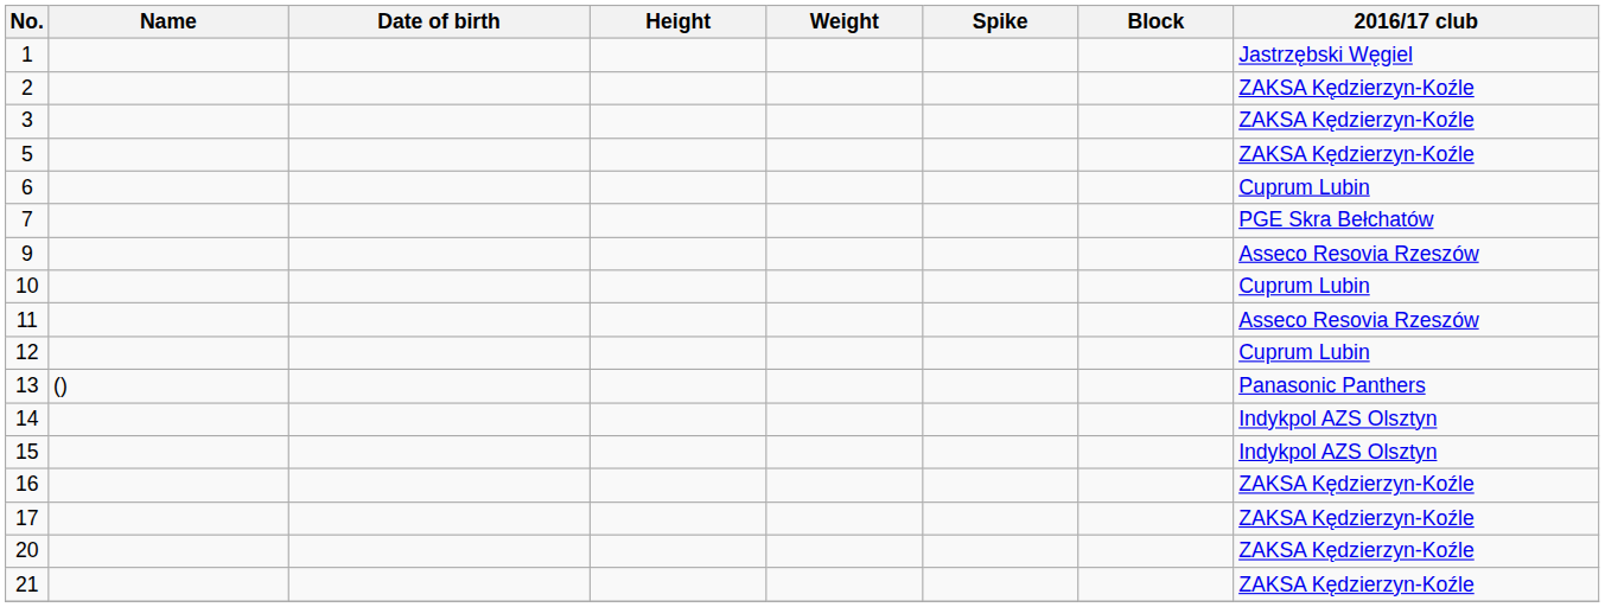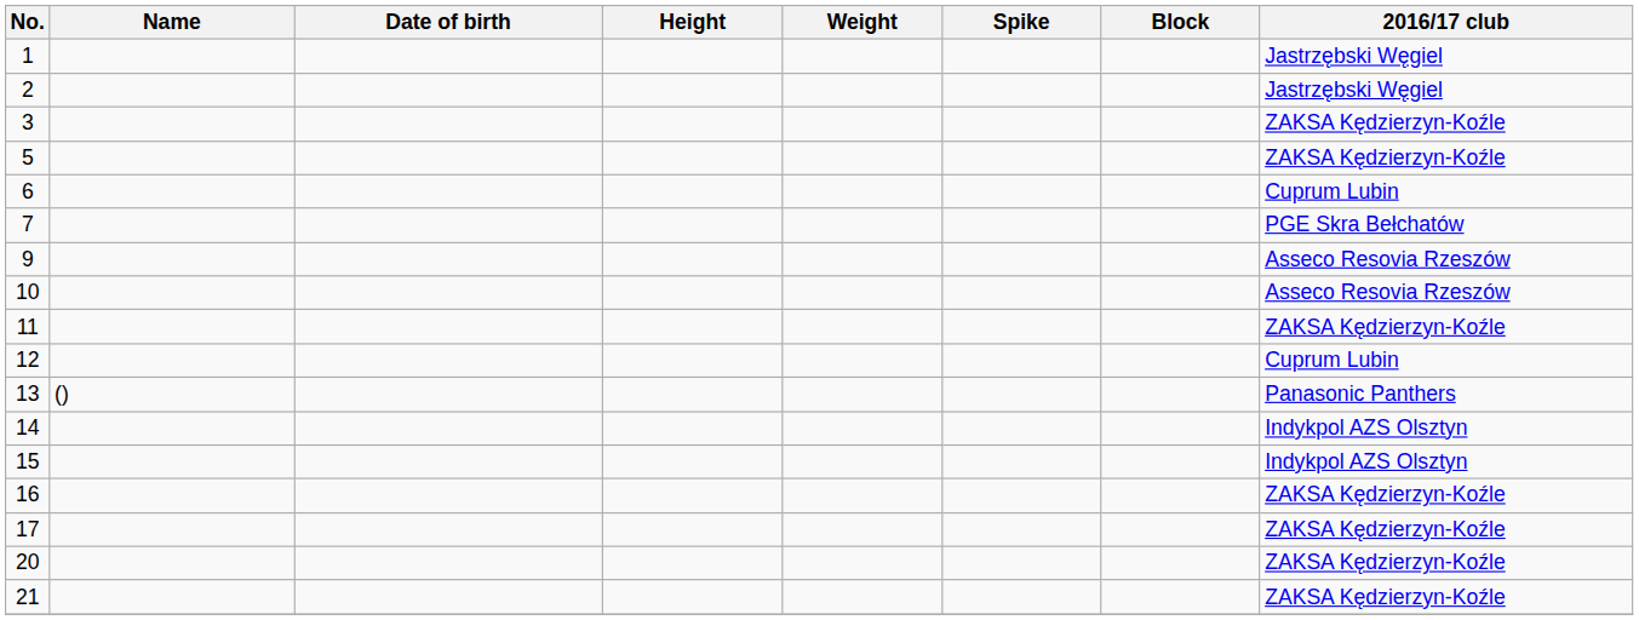2 | 2016/17 club: ZAKSA Kędzierzyn-Koźle -> Jastrzębski Węgiel
10 | 2016/17 club: Cuprum Lubin -> Asseco Resovia Rzeszów
11 | 2016/17 club: Asseco Resovia Rzeszów -> ZAKSA Kędzierzyn-Koźle
